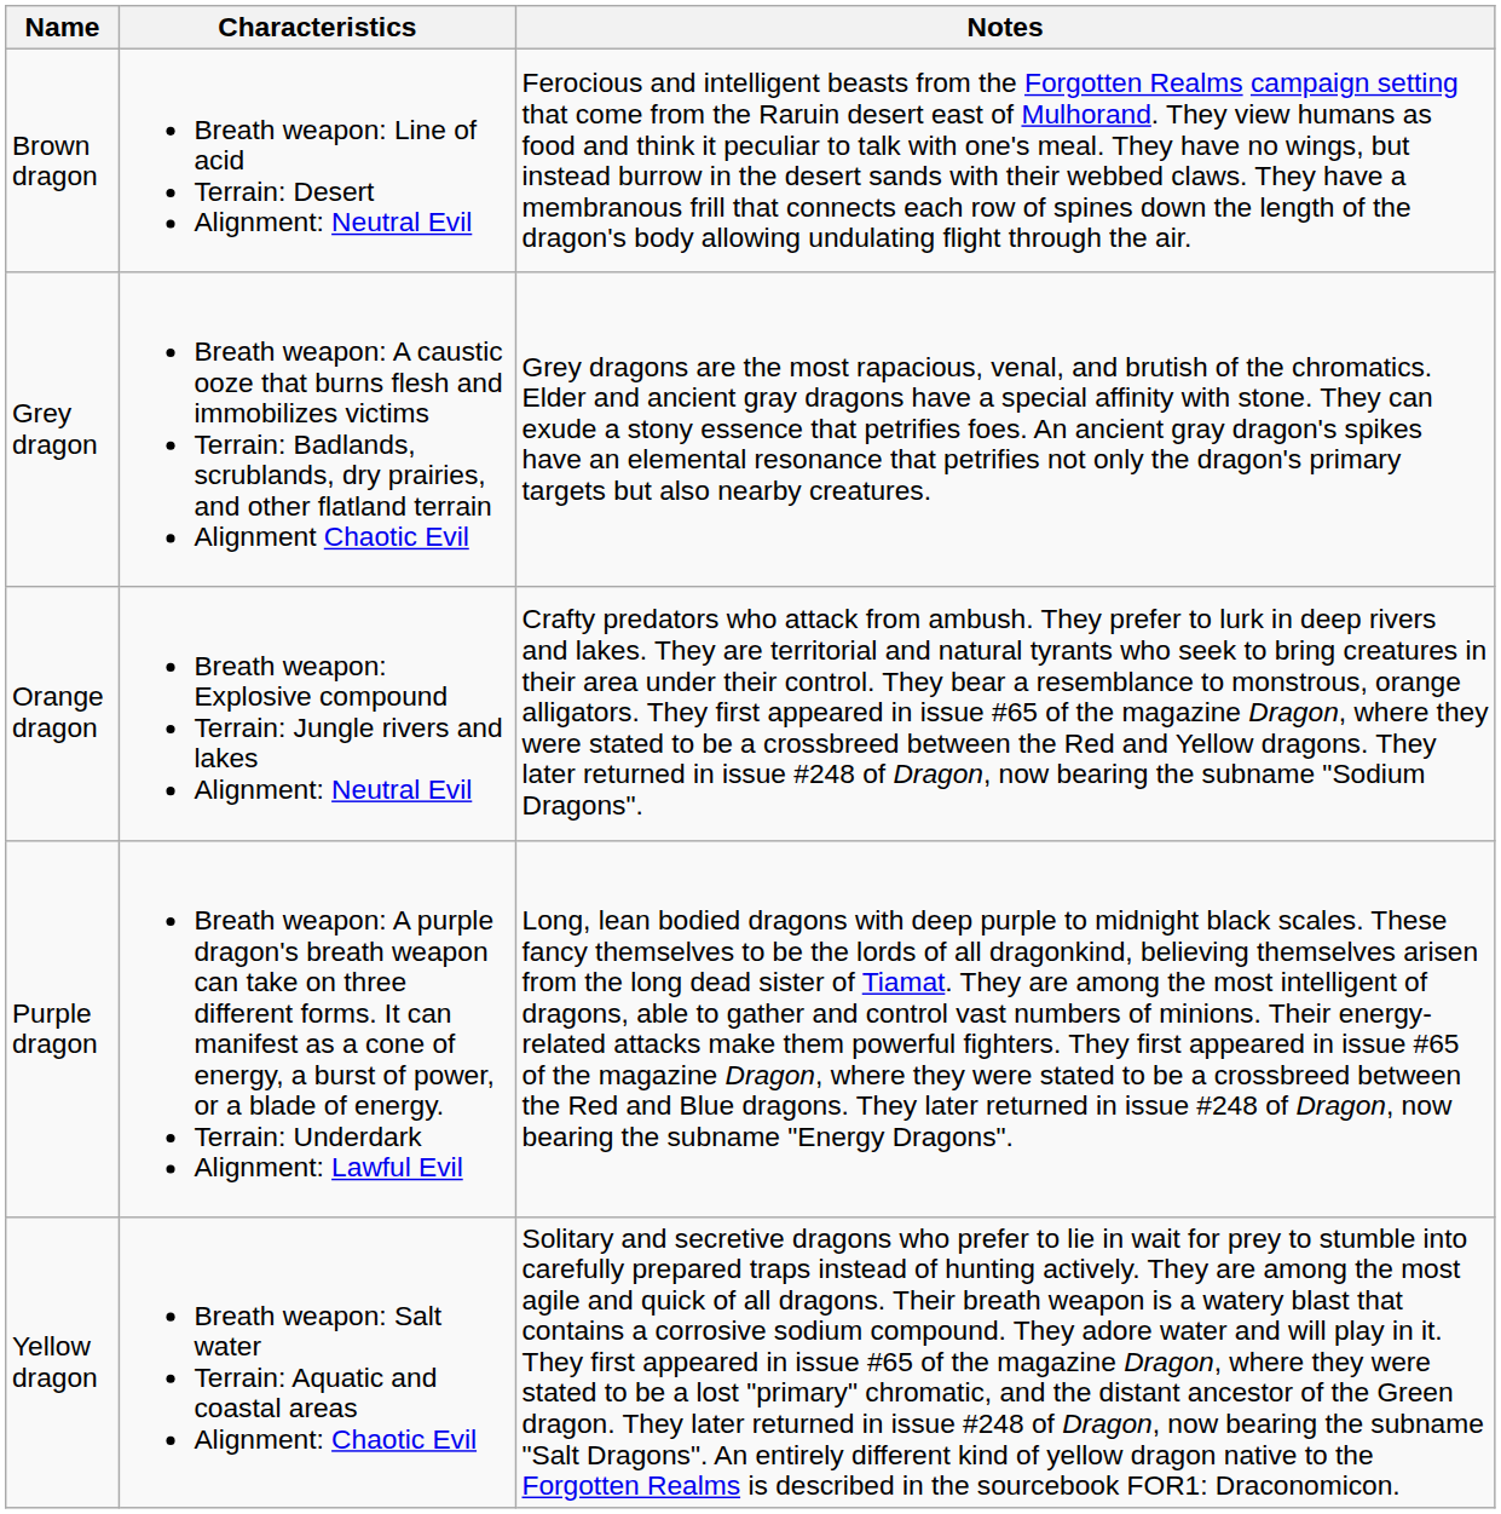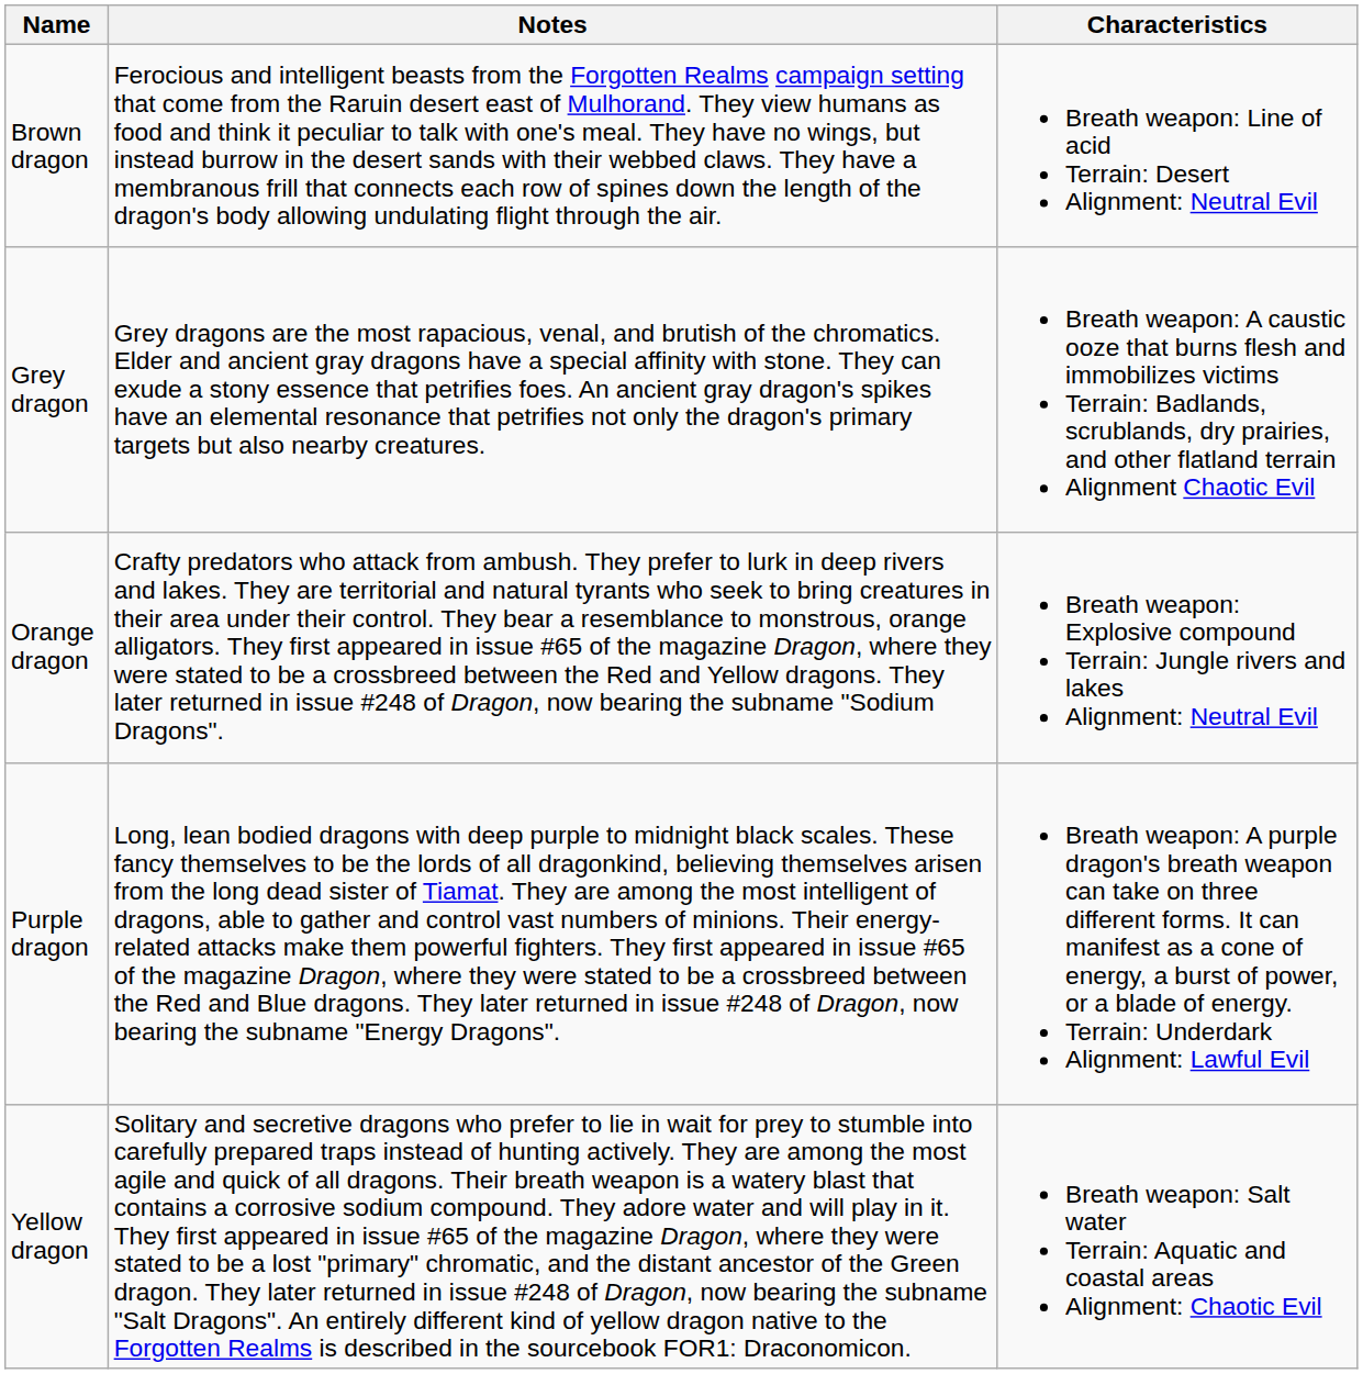columns swapped: Characteristics <-> Notes
